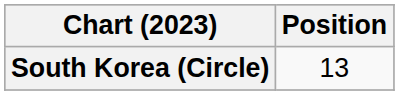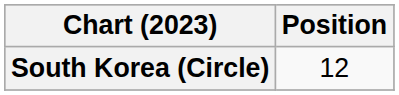South Korea (Circle) | Position: 13 -> 12
